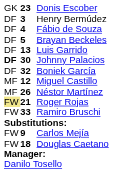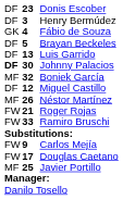Donis Escober | column 1: GK -> DF
Fábio de Souza | column 1: DF -> GK
Boniek García | column 1: DF -> MF
Miguel Castillo | column 1: MF -> DF
Roger Rojas | column 1: khaki background -> no background
Douglas Caetano | column 2: 18 -> 17
+ row: MF | 25 | Javier Portillo
